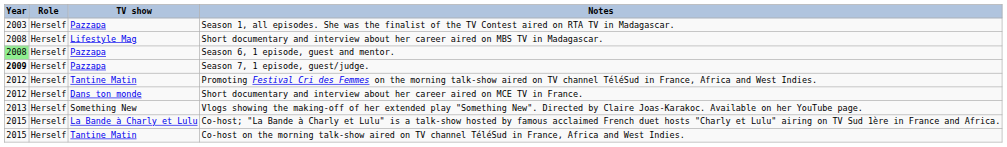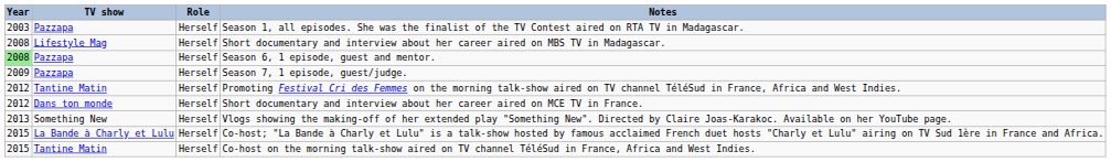columns swapped: TV show <-> Role
Season 7, 1 episode, guest/judge. | Year: bold -> normal
